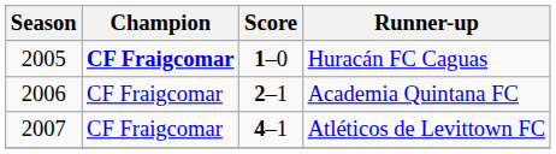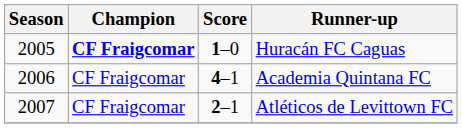Academia Quintana FC | Score: 2–1 -> 4–1
Atléticos de Levittown FC | Score: 4–1 -> 2–1
